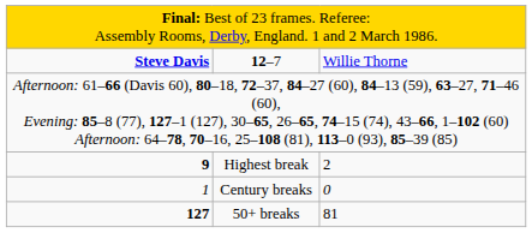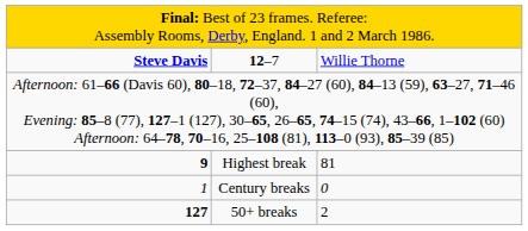Highest break | column 3: 2 -> 81
50+ breaks | column 3: 81 -> 2
